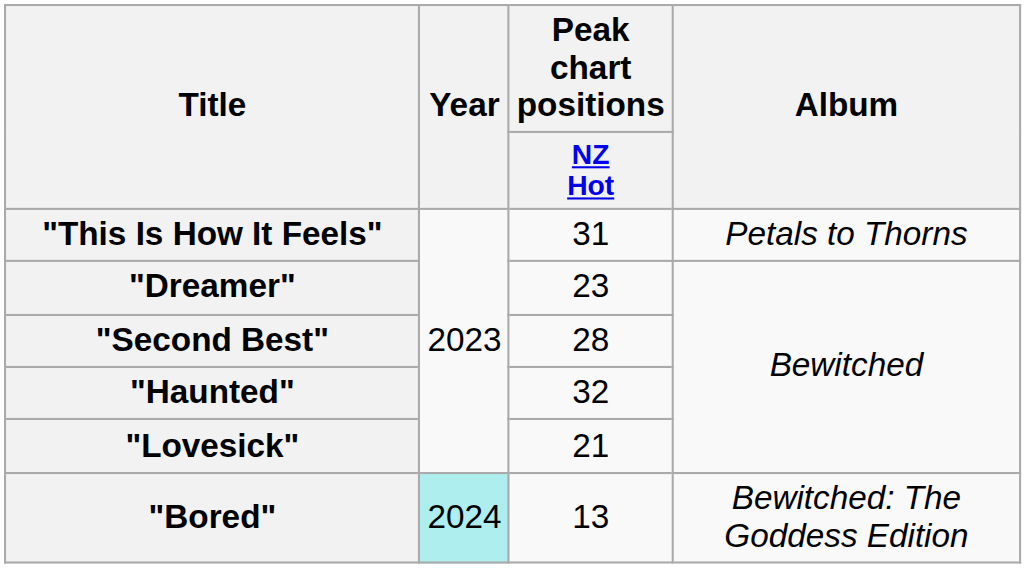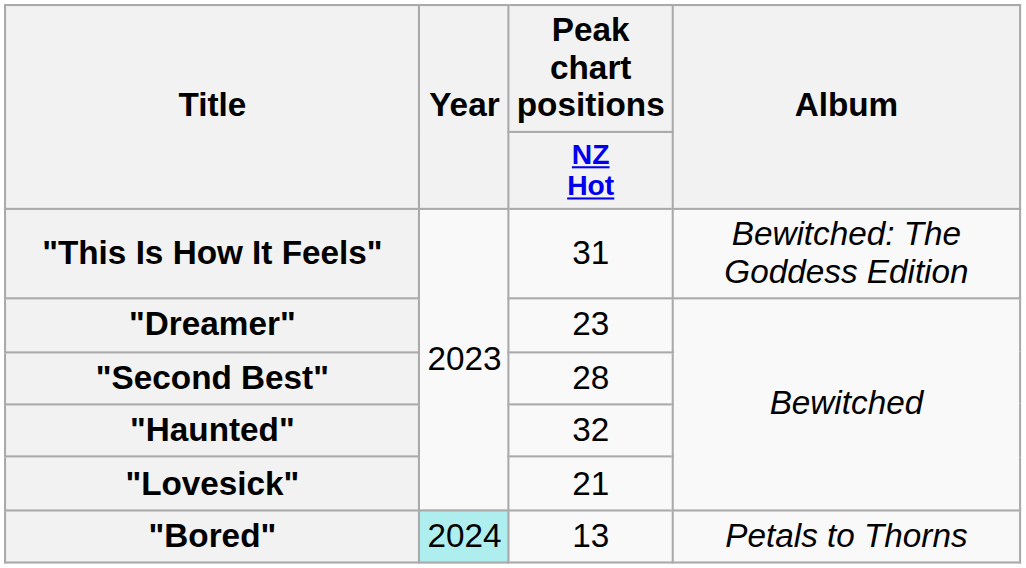"This Is How It Feels" | Album: Petals to Thorns -> Bewitched: The Goddess Edition
"Bored" | Album: Bewitched: The Goddess Edition -> Petals to Thorns
